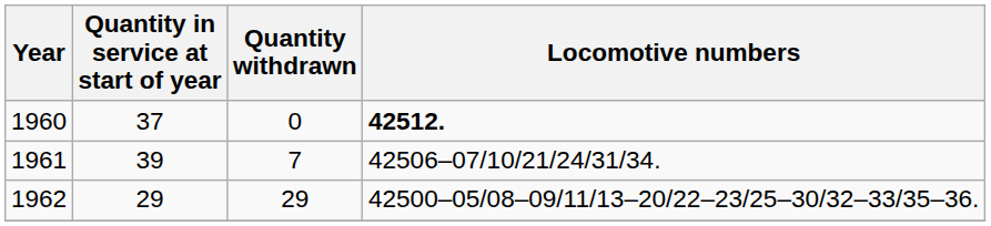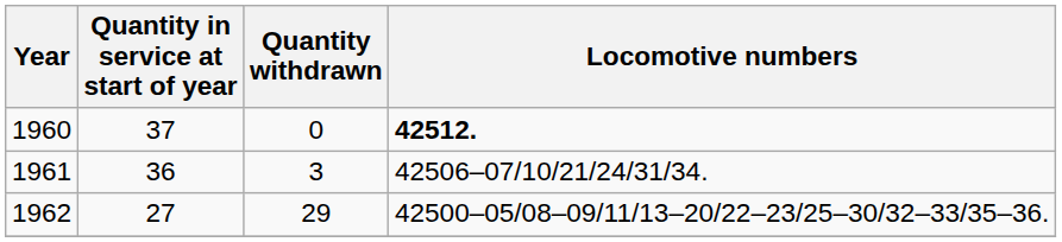1961 | Quantity in service at start of year: 39 -> 36
1961 | Quantity withdrawn: 7 -> 3
1962 | Quantity in service at start of year: 29 -> 27
